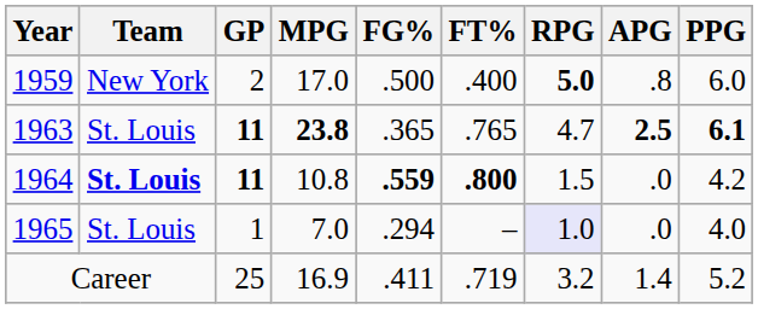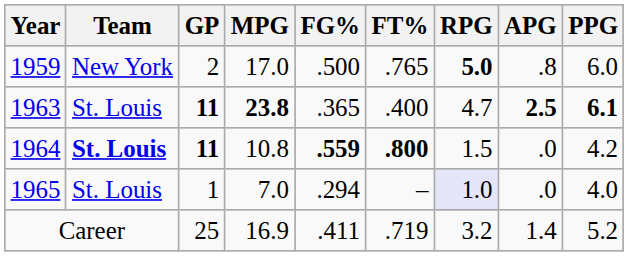1959 | FT%: .400 -> .765
1963 | FT%: .765 -> .400
